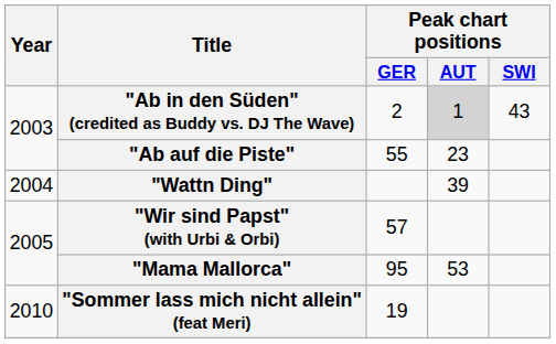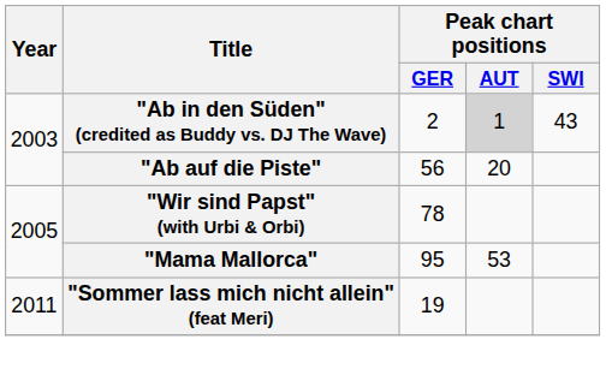"Ab auf die Piste" | Peak chart positions / GER: 55 -> 56
"Ab auf die Piste" | Peak chart positions / AUT: 23 -> 20
- row: 2004 | "Wattn Ding" | 39
"Wir sind Papst" (with Urbi & Orbi) | Peak chart positions / GER: 57 -> 78
"Sommer lass mich nicht allein" (feat Meri) | Year: 2010 -> 2011
